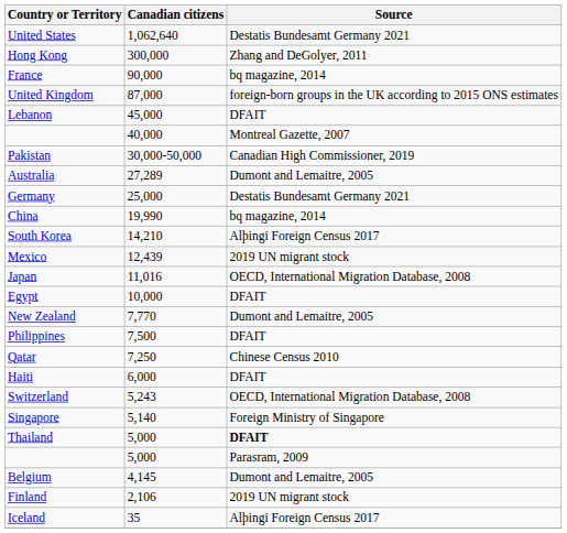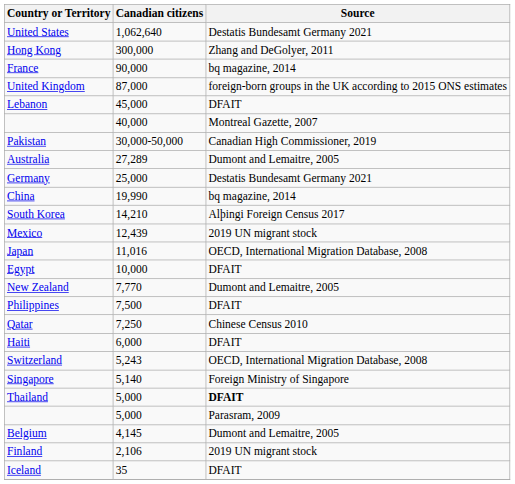Iceland | Source: Alþingi Foreign Census 2017 -> DFAIT
